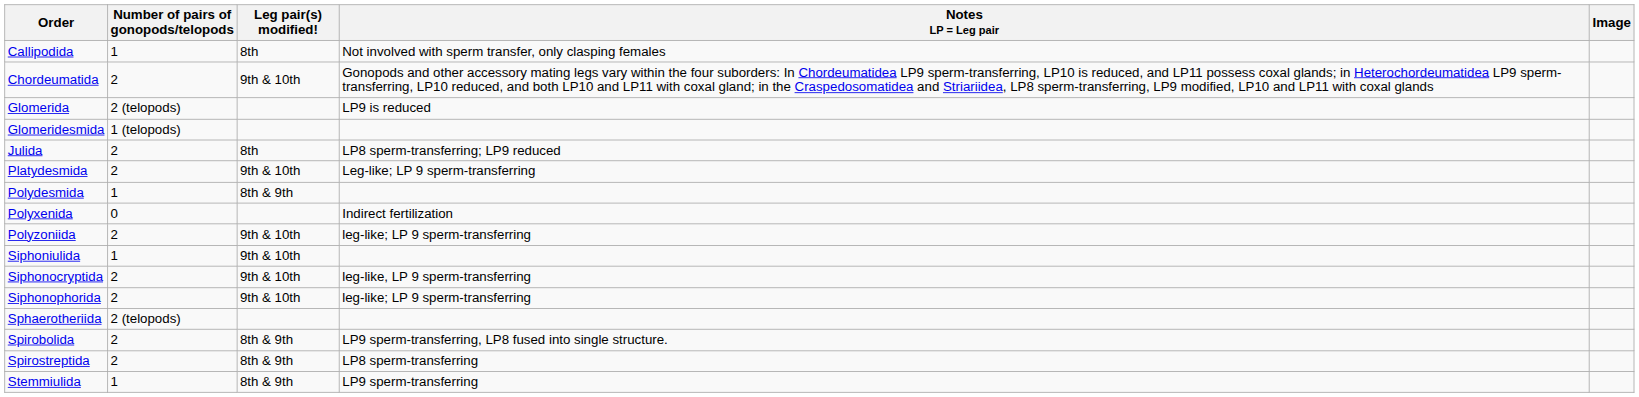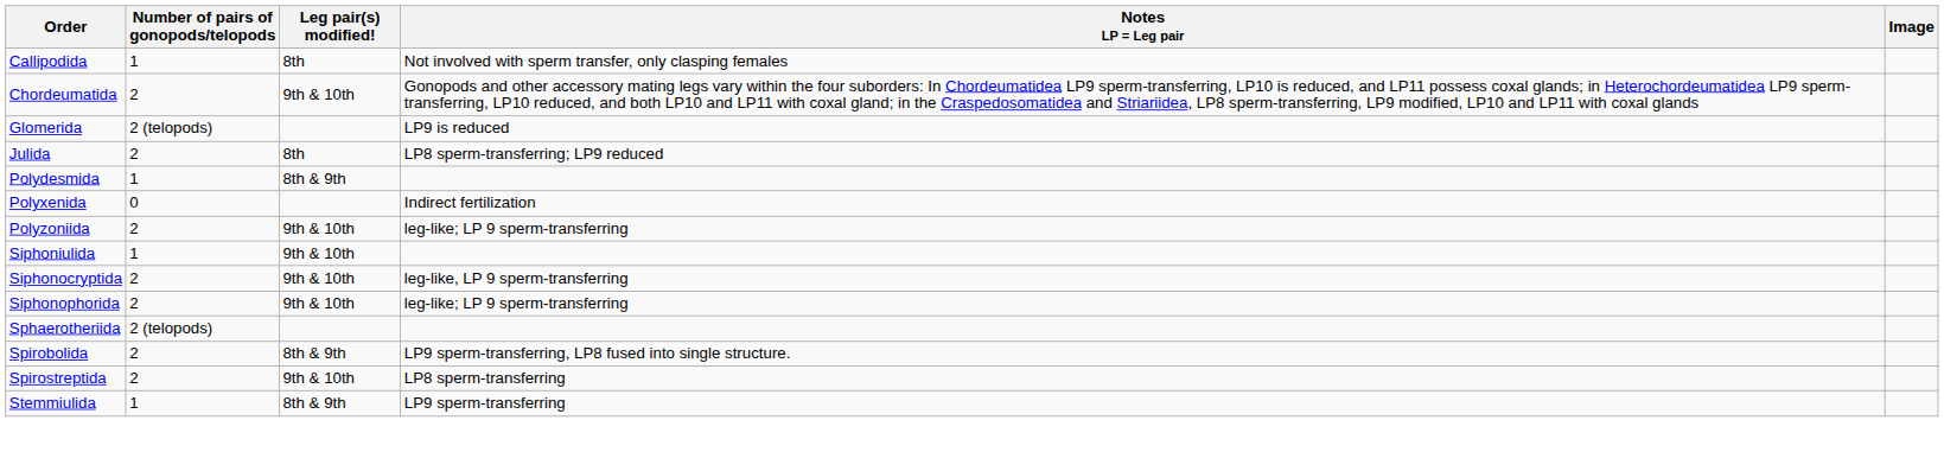- row: Glomeridesmida | 1 (telopods)
- row: Platydesmida | 2 | 9th & 10th | Leg-like; LP 9 sperm-transferring
Spirostreptida | Leg pair(s) modified!: 8th & 9th -> 9th & 10th
